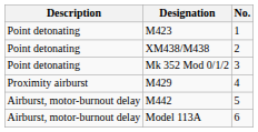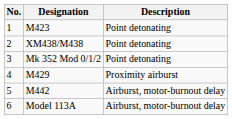columns swapped: No. <-> Description
